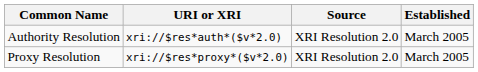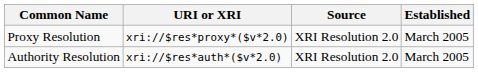rows swapped: Authority Resolution <-> Proxy Resolution
